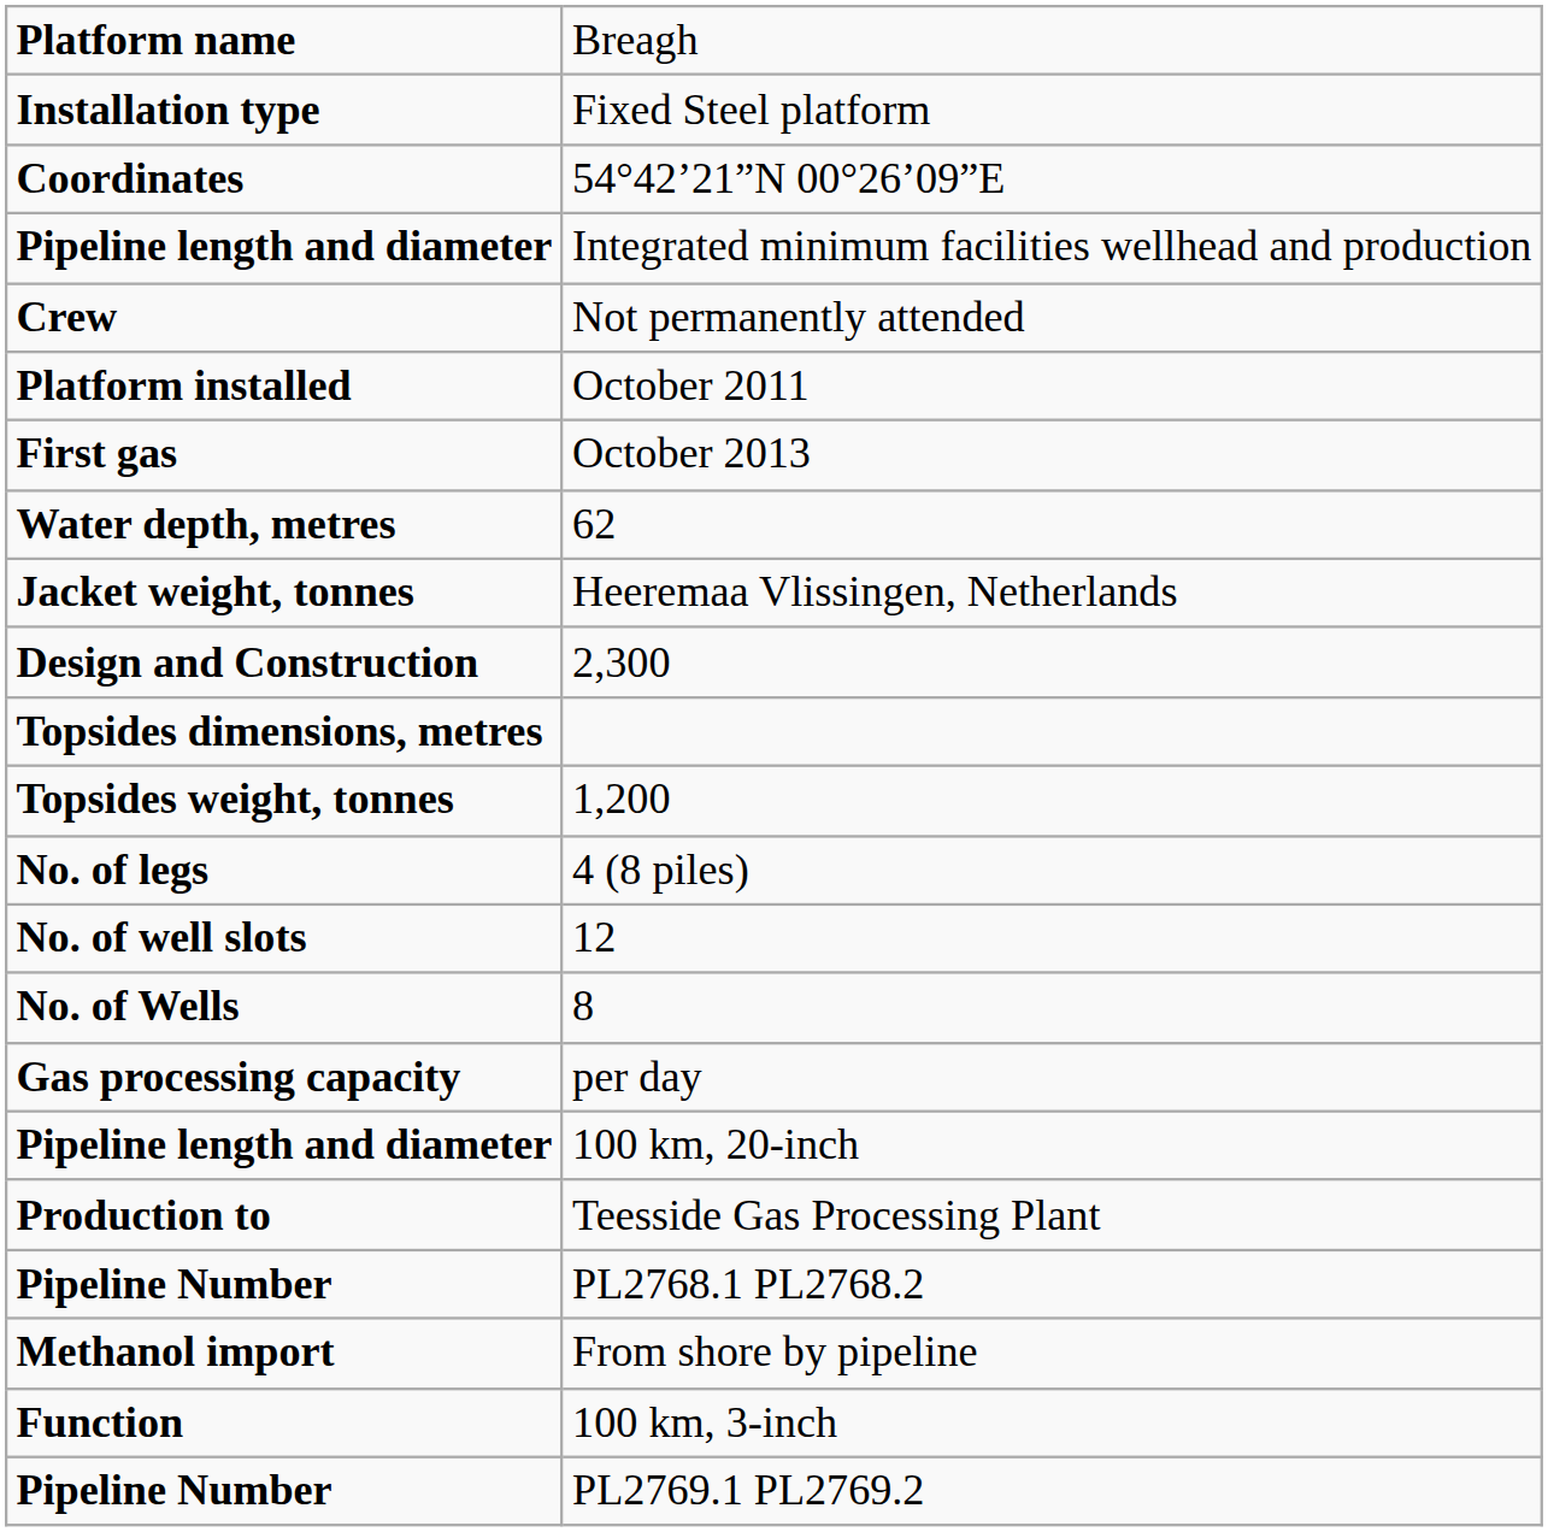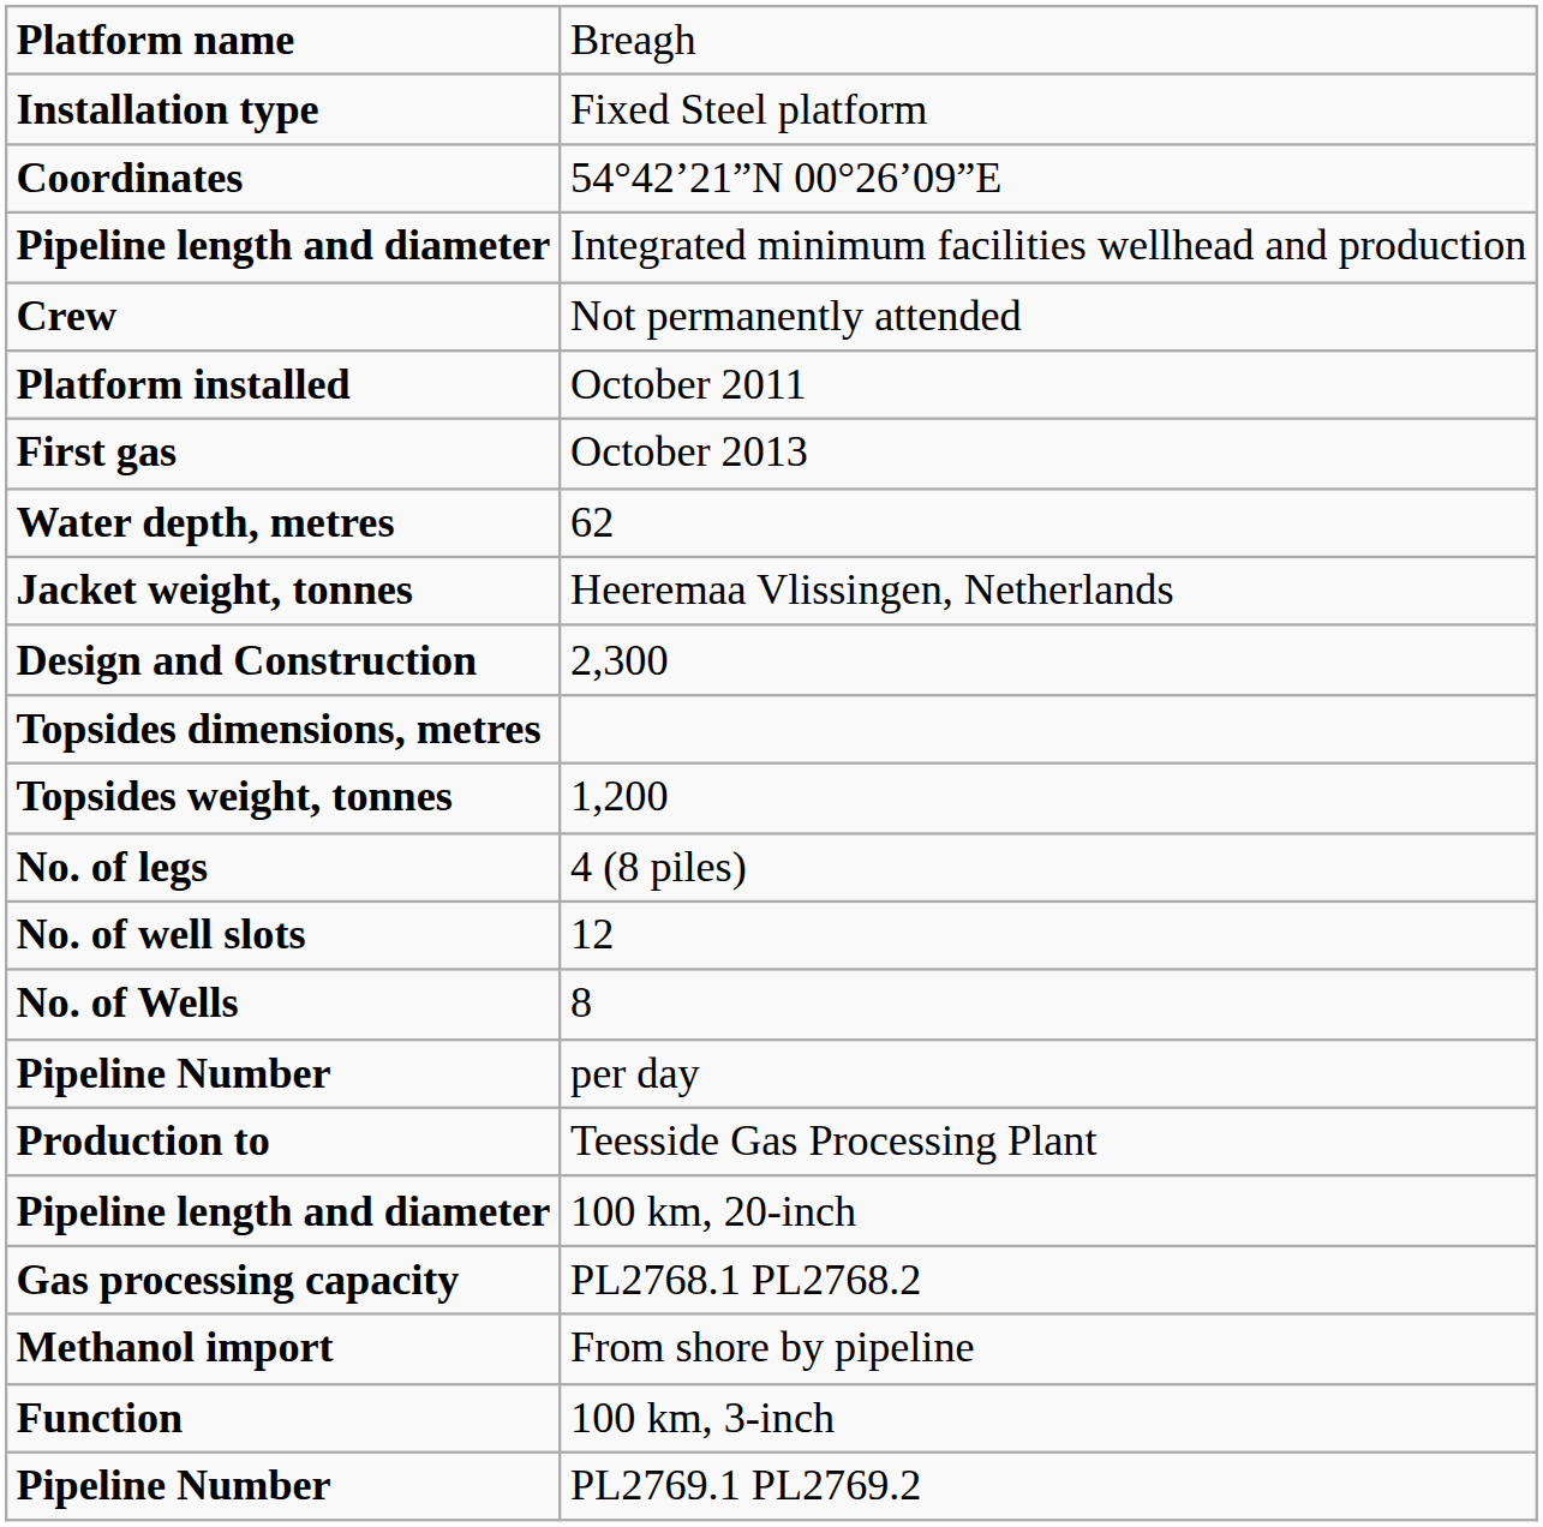per day | column 1: Gas processing capacity -> Pipeline Number
rows swapped: Teesside Gas Processing Plant <-> 100 km, 20-inch
PL2768.1 PL2768.2 | column 1: Pipeline Number -> Gas processing capacity
